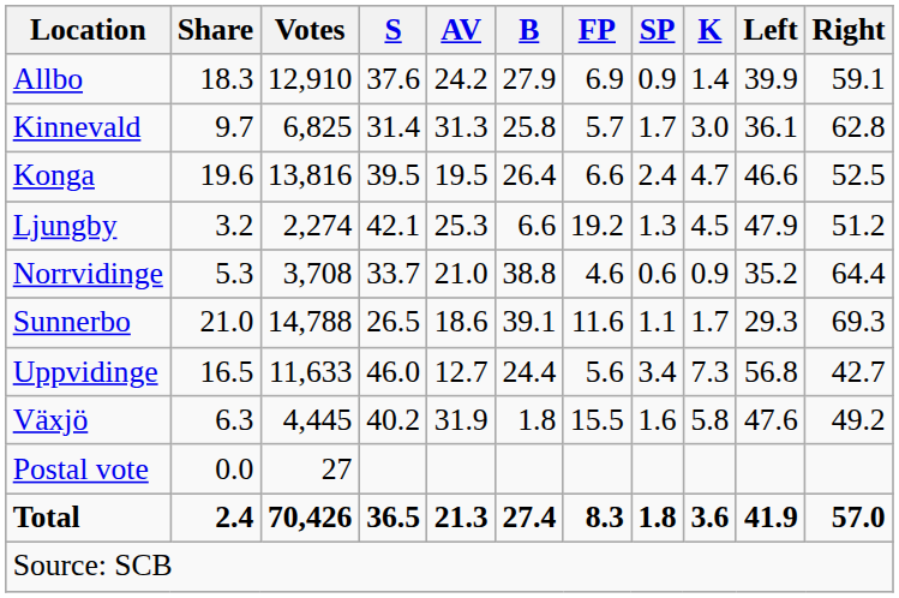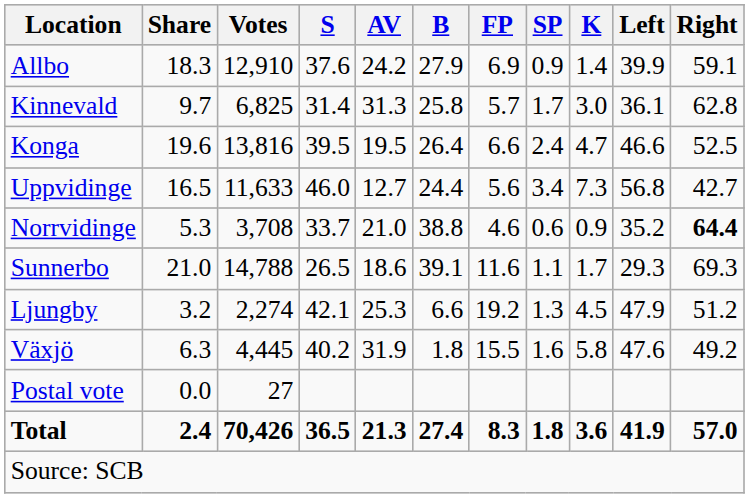rows swapped: Ljungby <-> Uppvidinge
Norrvidinge | Right: normal -> bold
